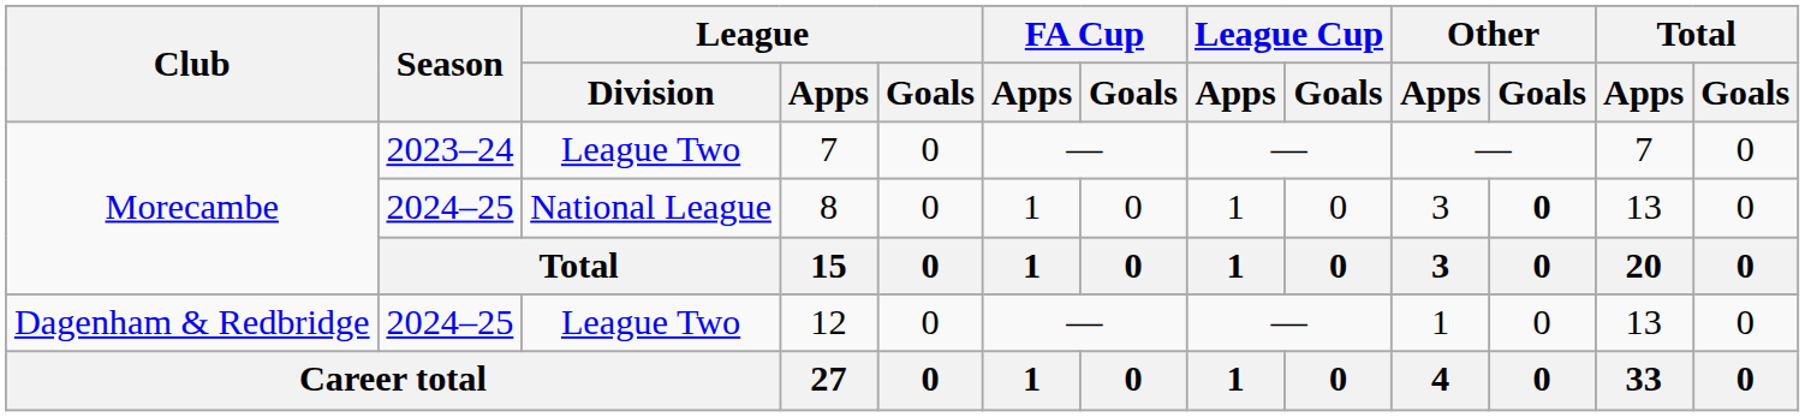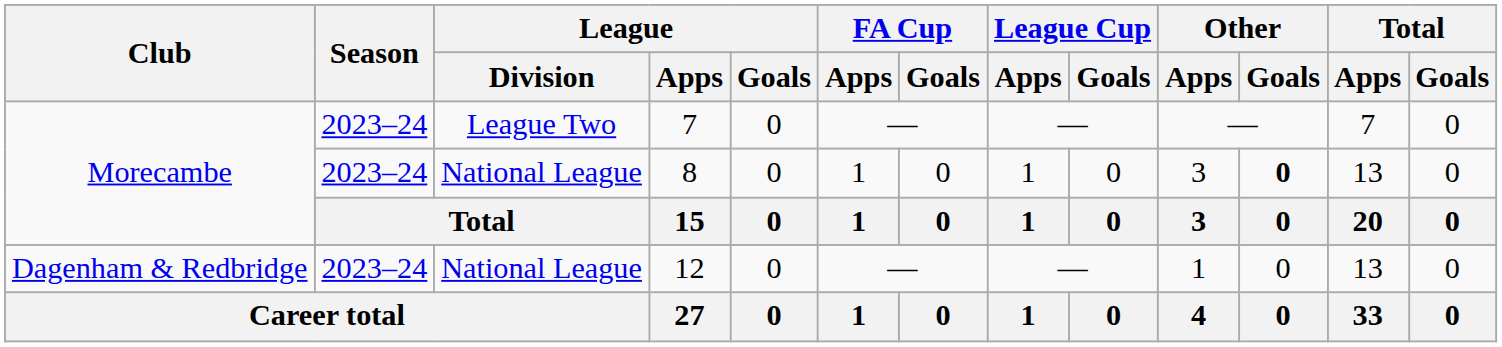8 | Season: 2024–25 -> 2023–24
12 | Season: 2024–25 -> 2023–24
12 | League / Division: League Two -> National League
